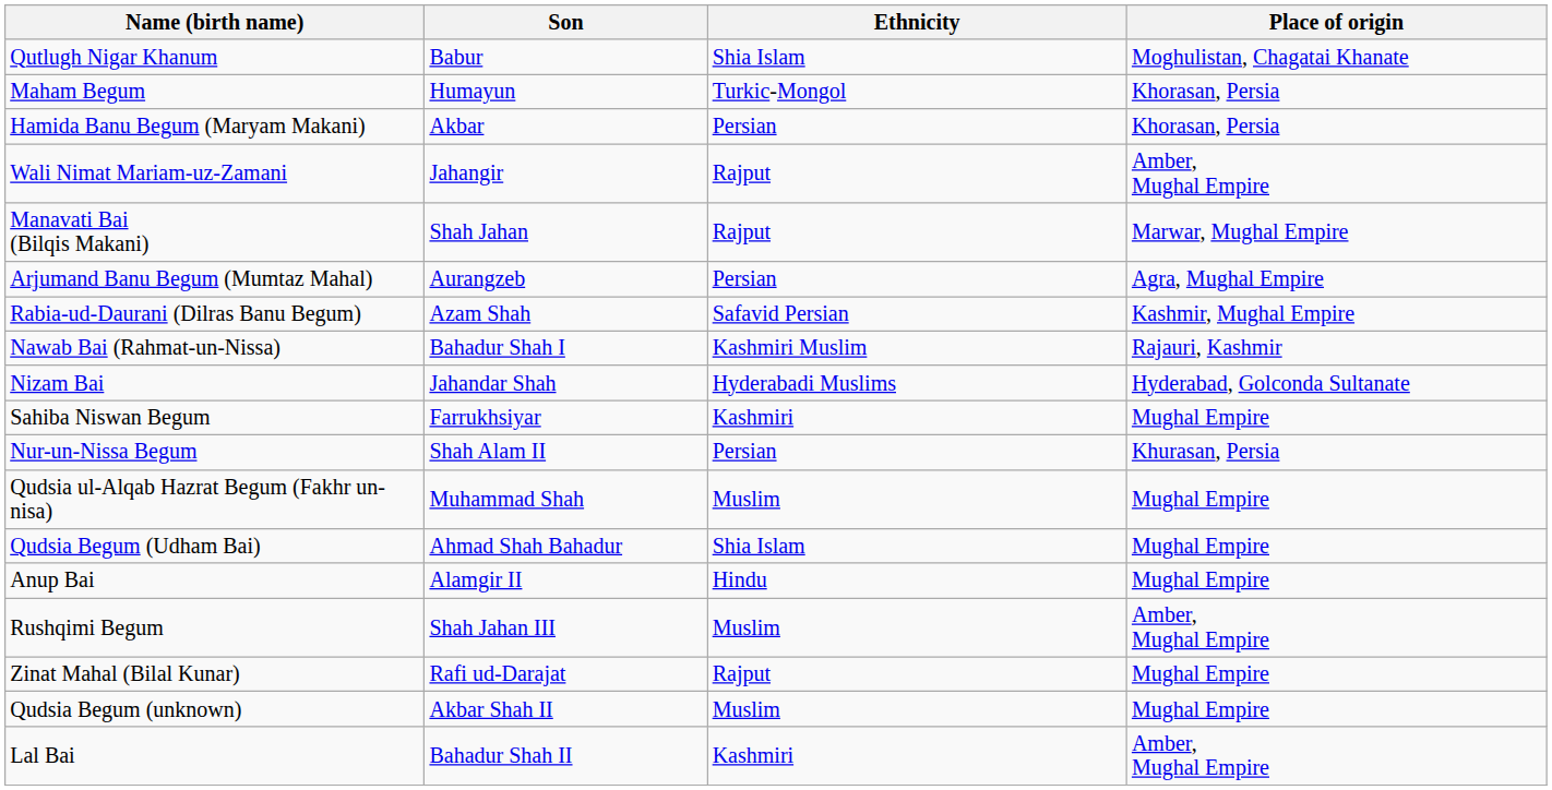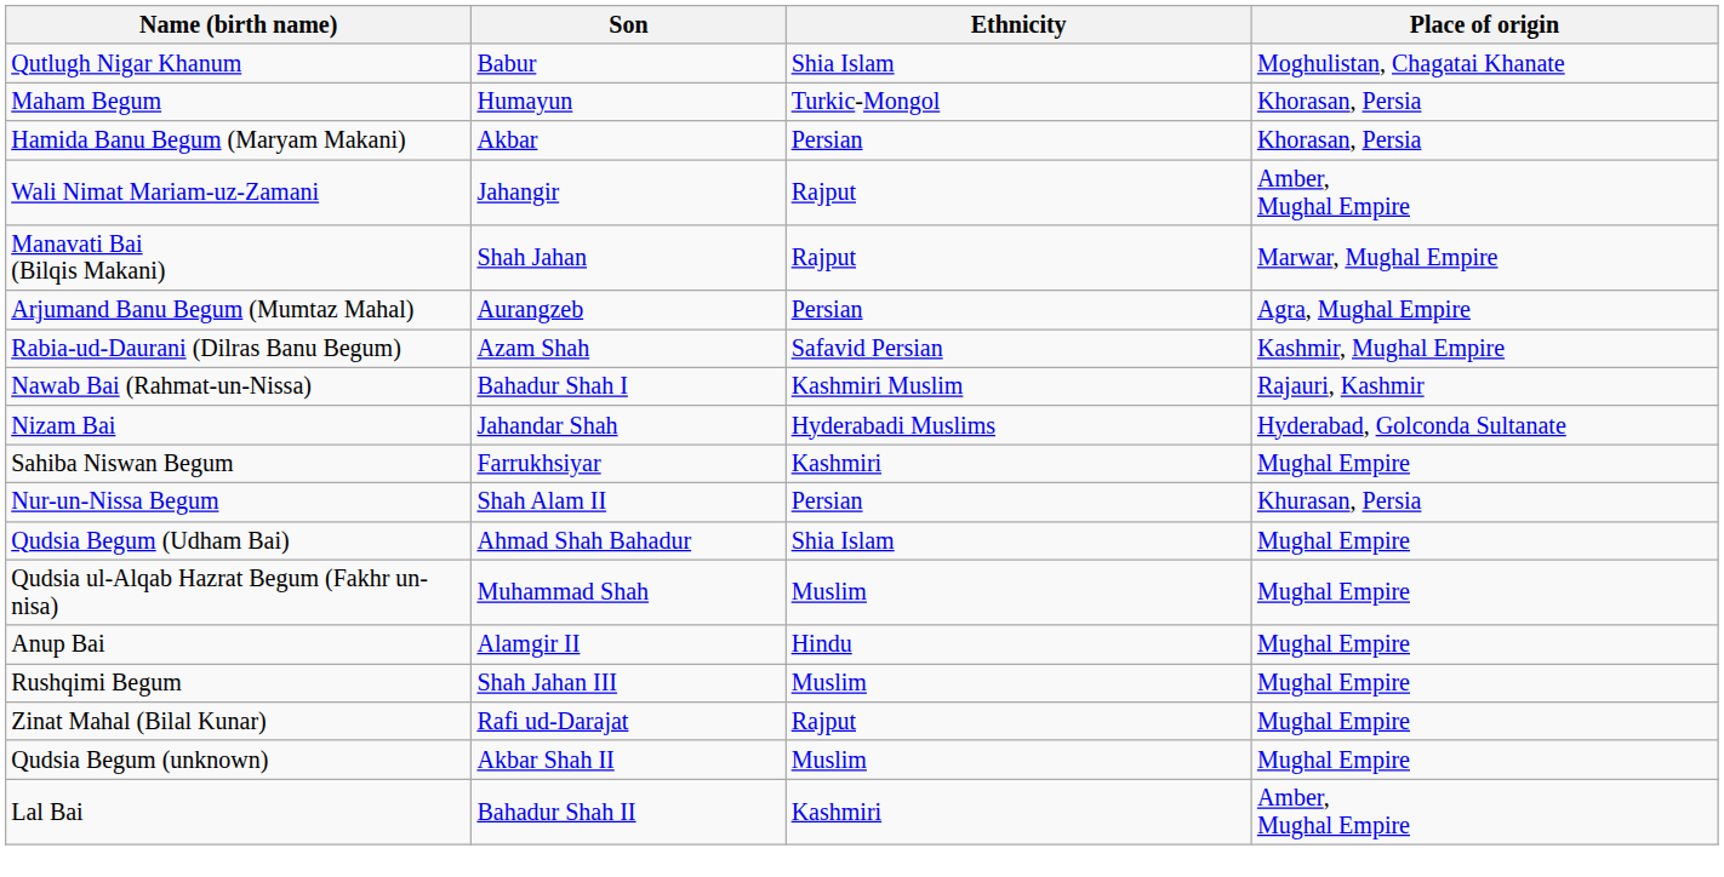rows swapped: Qudsia ul-Alqab Hazrat Begum (Fakhr un-nisa) <-> Qudsia Begum (Udham Bai)
Rushqimi Begum | Place of origin: Amber, Mughal Empire -> Mughal Empire
